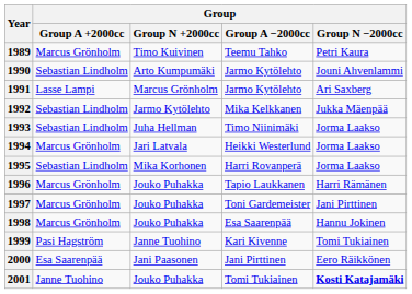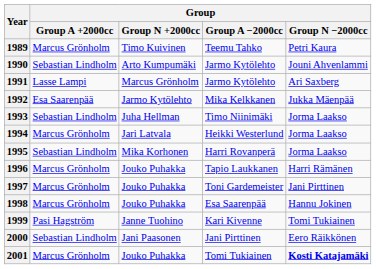1992 | Group / Group A +2000cc: Sebastian Lindholm -> Esa Saarenpää
2000 | Group / Group A +2000cc: Esa Saarenpää -> Sebastian Lindholm
2001 | Group / Group A +2000cc: Janne Tuohino -> Marcus Grönholm
